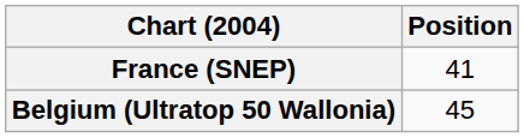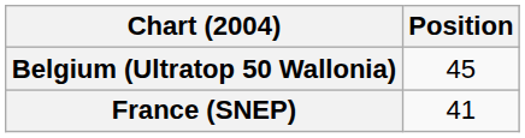rows swapped: Belgium (Ultratop 50 Wallonia) <-> France (SNEP)
